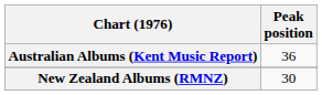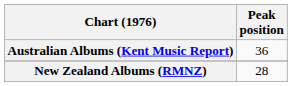New Zealand Albums (RMNZ) | Peak position: 30 -> 28
